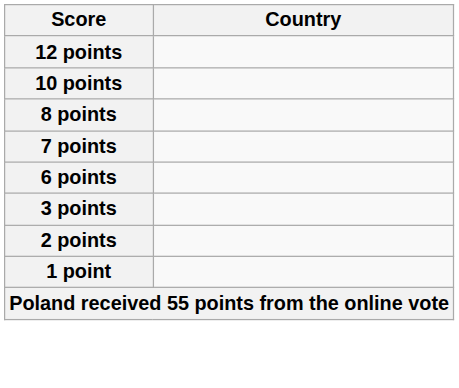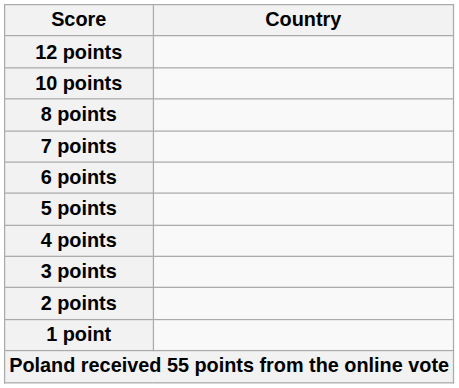+ row: 5 points
+ row: 4 points
